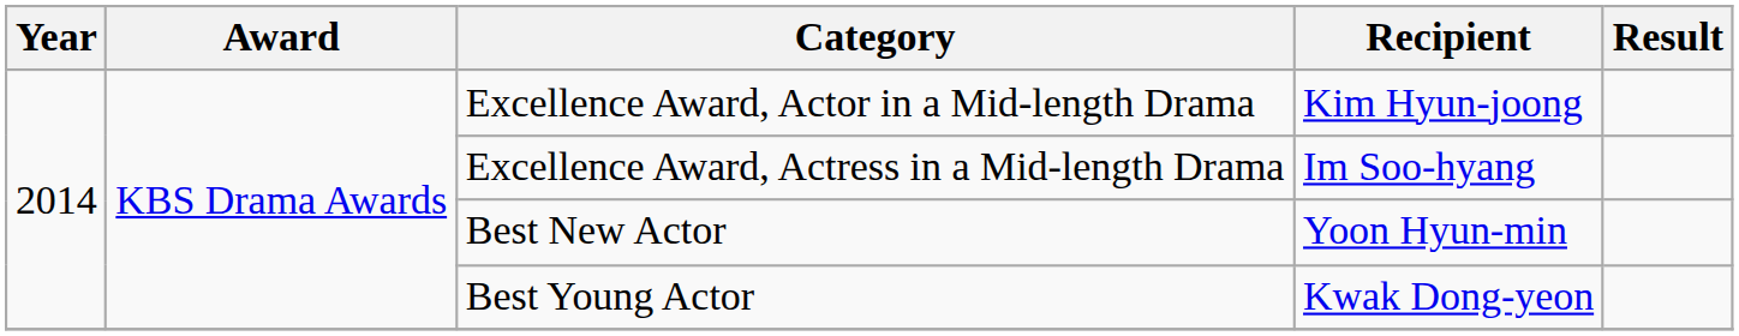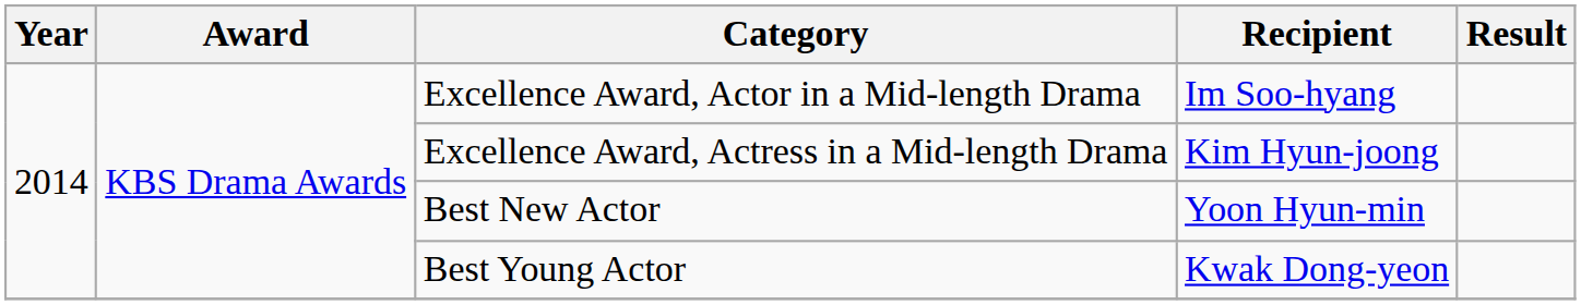Excellence Award, Actor in a Mid-length Drama | Recipient: Kim Hyun-joong -> Im Soo-hyang
Excellence Award, Actress in a Mid-length Drama | Recipient: Im Soo-hyang -> Kim Hyun-joong
